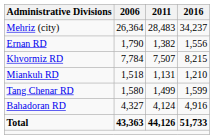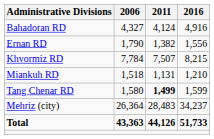rows swapped: Bahadoran RD <-> Mehriz (city)
Tang Chenar RD | 2011: normal -> bold
